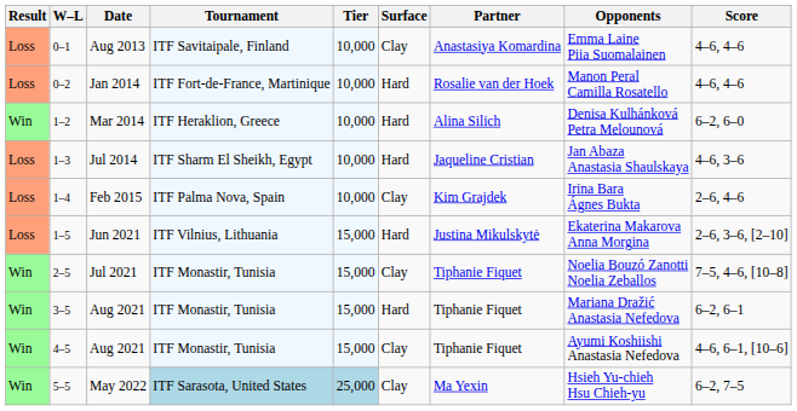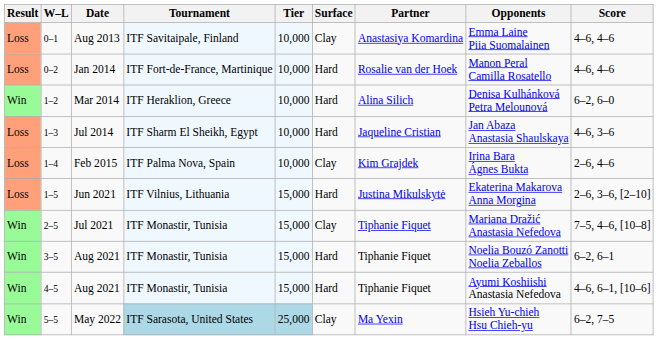Jul 2021 | Opponents: Noelia Bouzó Zanotti Noelia Zeballos -> Mariana Dražić Anastasia Nefedova
3–5 / Aug 2021 | Opponents: Mariana Dražić Anastasia Nefedova -> Noelia Bouzó Zanotti Noelia Zeballos
4–5 / Aug 2021 | Surface: Clay -> Hard
